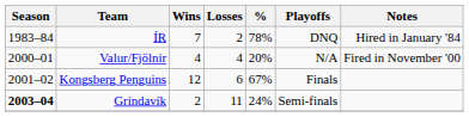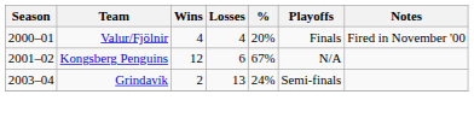- row: 1983–84 | ÍR | 7 | 2 | 78% | DNQ | Hired in January '84
Valur/Fjölnir | Playoffs: N/A -> Finals
Kongsberg Penguins | Playoffs: Finals -> N/A
Grindavík | Season: bold -> normal
Grindavík | Losses: 11 -> 13
